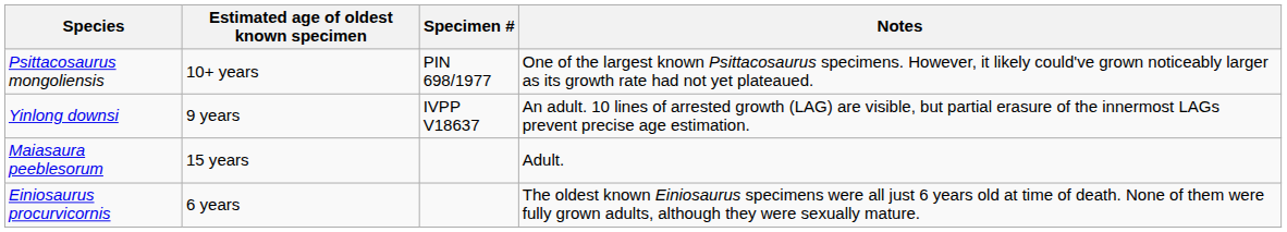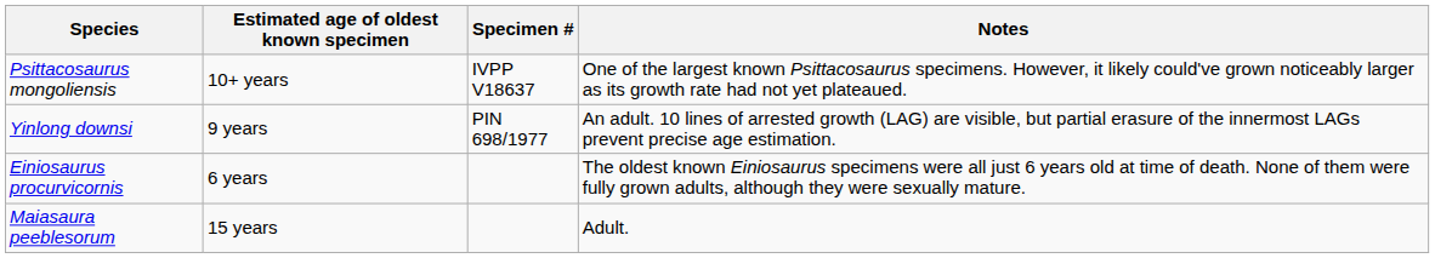Psittacosaurus mongoliensis | Specimen #: PIN 698/1977 -> IVPP V18637
Yinlong downsi | Specimen #: IVPP V18637 -> PIN 698/1977
rows swapped: Einiosaurus procurvicornis <-> Maiasaura peeblesorum
